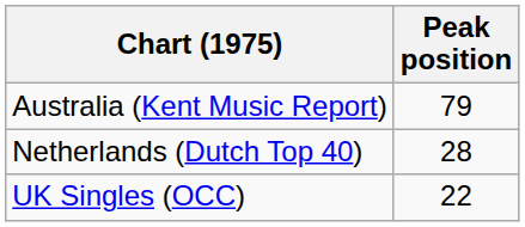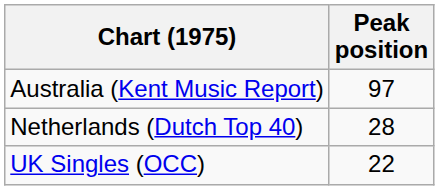Australia (Kent Music Report) | Peak position: 79 -> 97
